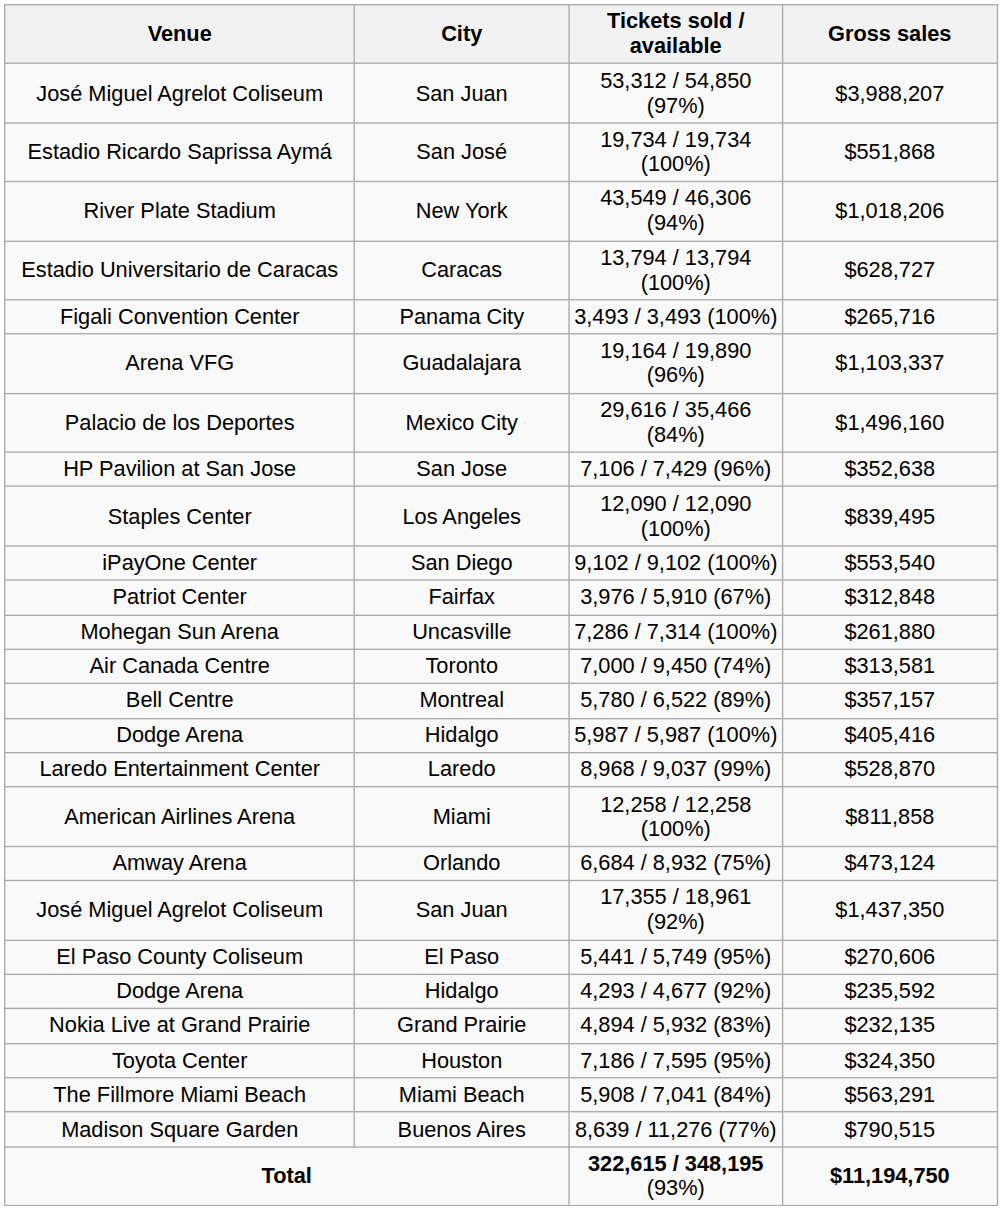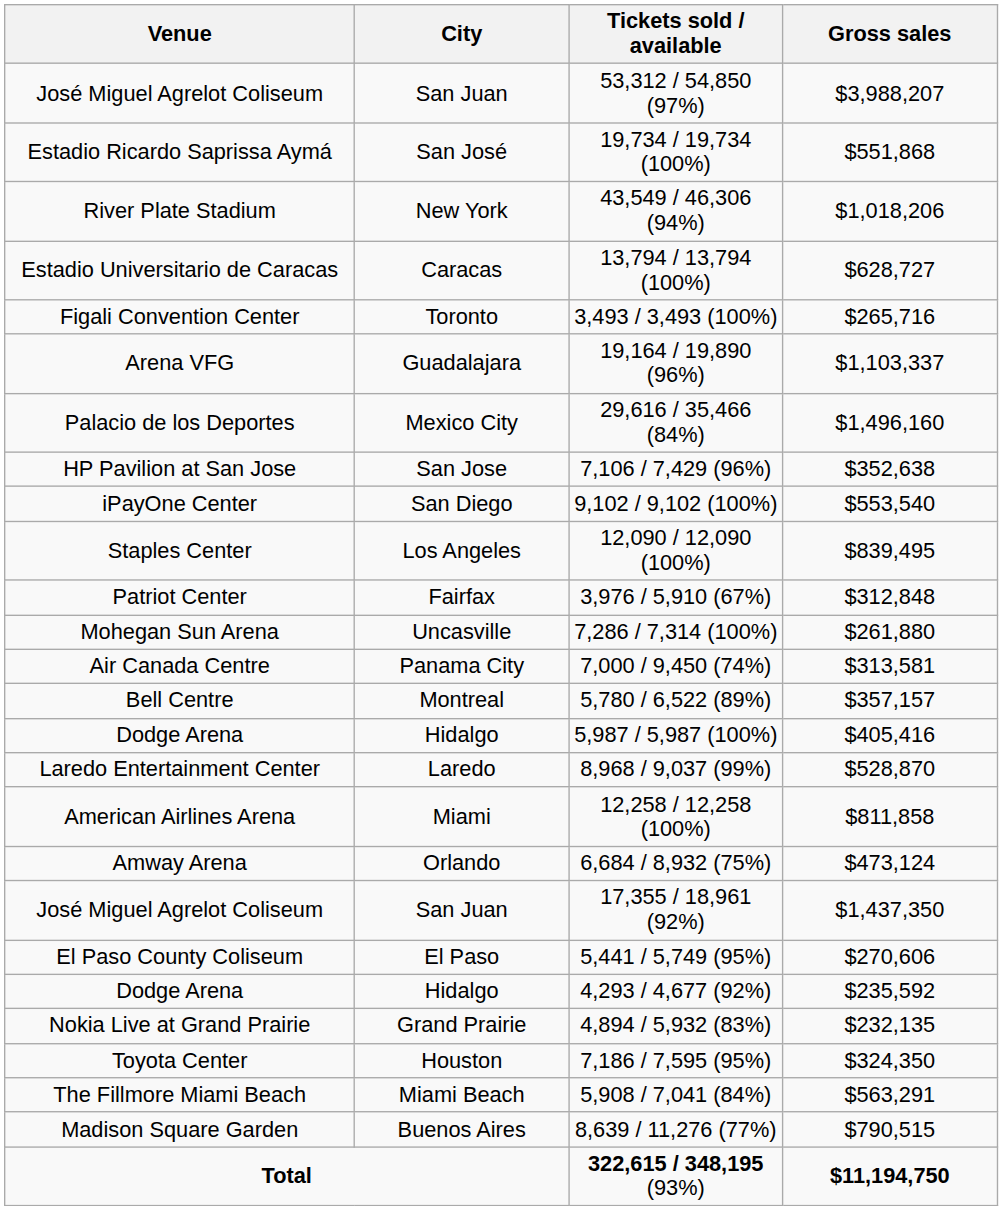Figali Convention Center | City: Panama City -> Toronto
rows swapped: Staples Center <-> iPayOne Center
Air Canada Centre | City: Toronto -> Panama City
